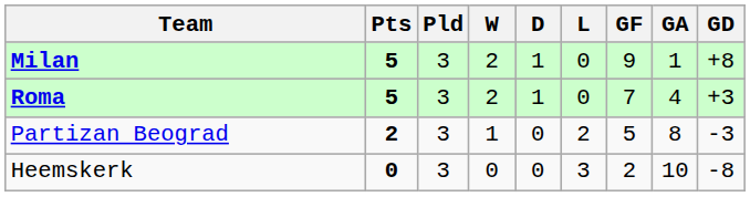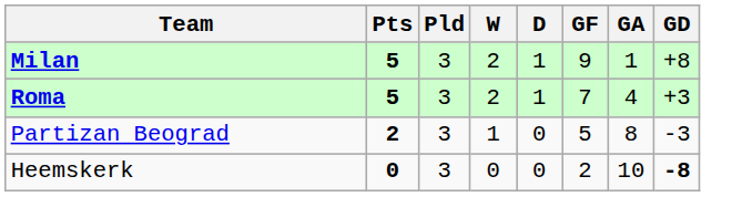- column: L | 0 | 0 | 2 | 3
Heemskerk | GD: normal -> bold
